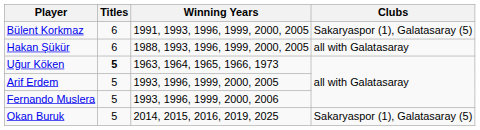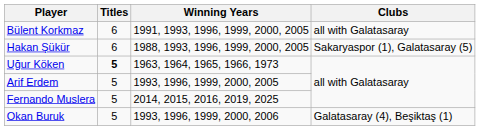Bülent Korkmaz | Clubs: Sakaryaspor (1), Galatasaray (5) -> all with Galatasaray
Hakan Şükür | Clubs: all with Galatasaray -> Sakaryaspor (1), Galatasaray (5)
Fernando Muslera | Winning Years: 1993, 1996, 1999, 2000, 2006 -> 2014, 2015, 2016, 2019, 2025
Okan Buruk | Winning Years: 2014, 2015, 2016, 2019, 2025 -> 1993, 1996, 1999, 2000, 2006
Okan Buruk | Clubs: Sakaryaspor (1), Galatasaray (5) -> Galatasaray (4), Beşiktaş (1)
